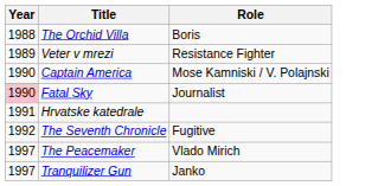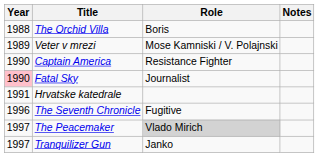+ column: Notes
Veter v mrezi | Role: Resistance Fighter -> Mose Kamniski / V. Polajnski
Captain America | Role: Mose Kamniski / V. Polajnski -> Resistance Fighter
The Seventh Chronicle | Year: 1992 -> 1996
The Peacemaker | Role: no background -> lightgrey background
